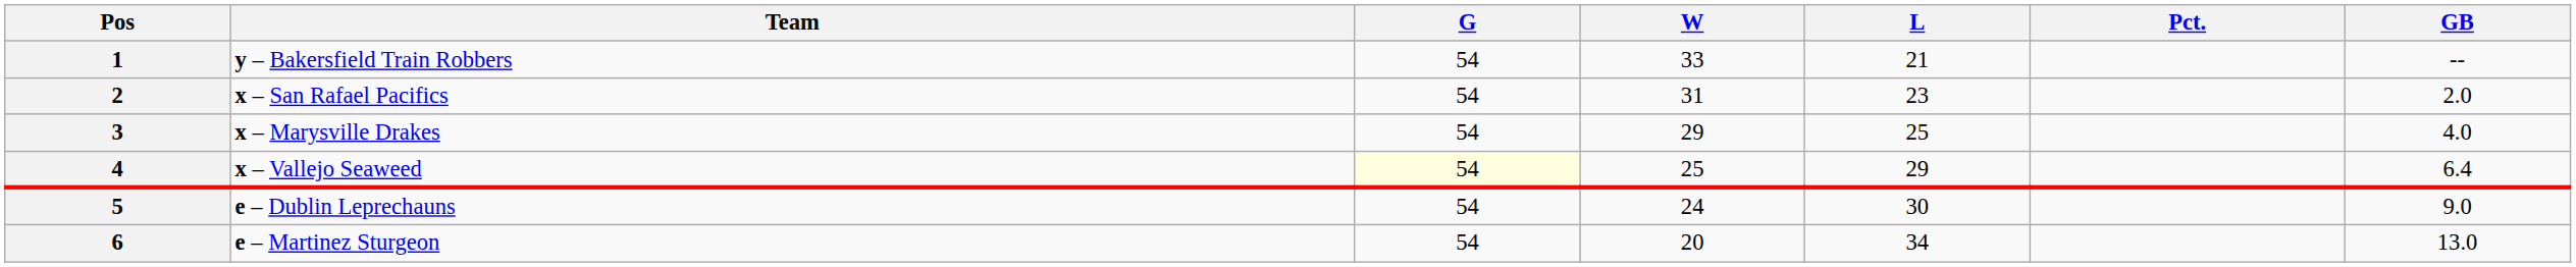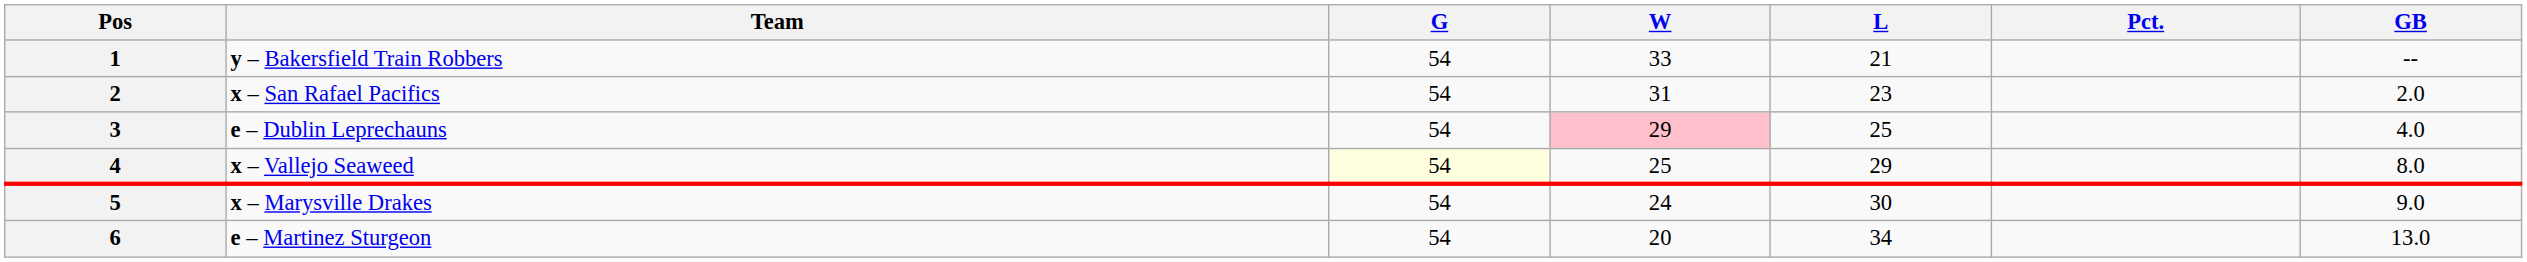3 | Team: x – Marysville Drakes -> e – Dublin Leprechauns
3 | W: no background -> pink background
4 | GB: 6.4 -> 8.0
5 | Team: e – Dublin Leprechauns -> x – Marysville Drakes
